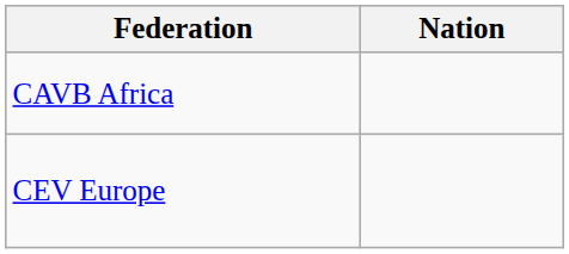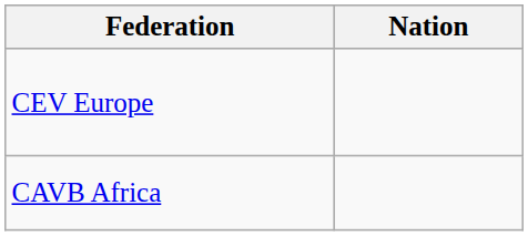rows swapped: CAVB Africa <-> CEV Europe
